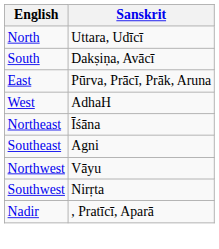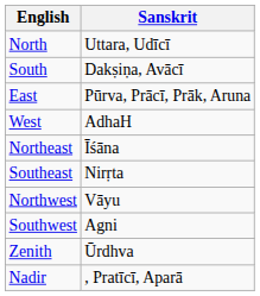Southeast | Sanskrit: Agni -> Nirṛta
Southwest | Sanskrit: Nirṛta -> Agni
+ row: Zenith | Ūrdhva
